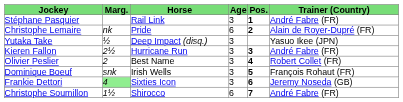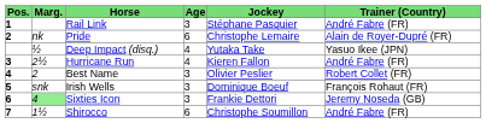columns swapped: Pos. <-> Jockey
Deep Impact (disq.) | Age: 3 -> 4
Hurricane Run | Age: 3 -> 4
